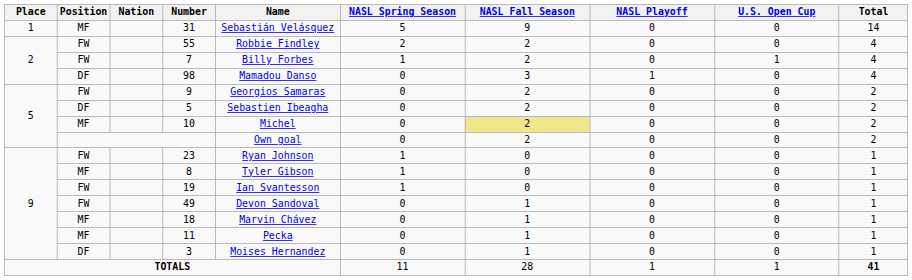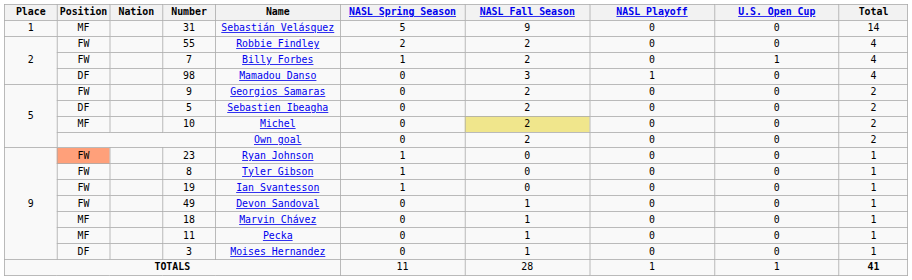23 | Position: no background -> lightsalmon background
8 | Position: MF -> FW
